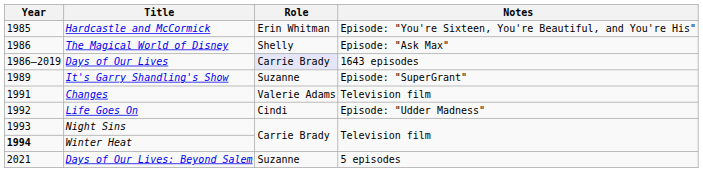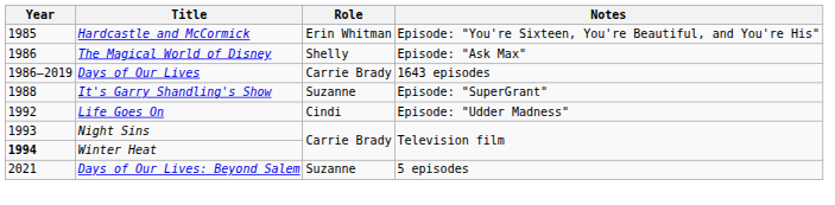Days of Our Lives | Role: lavender background -> no background
It's Garry Shandling's Show | Year: 1989 -> 1988
- row: 1991 | Changes | Valerie Adams | Television film
